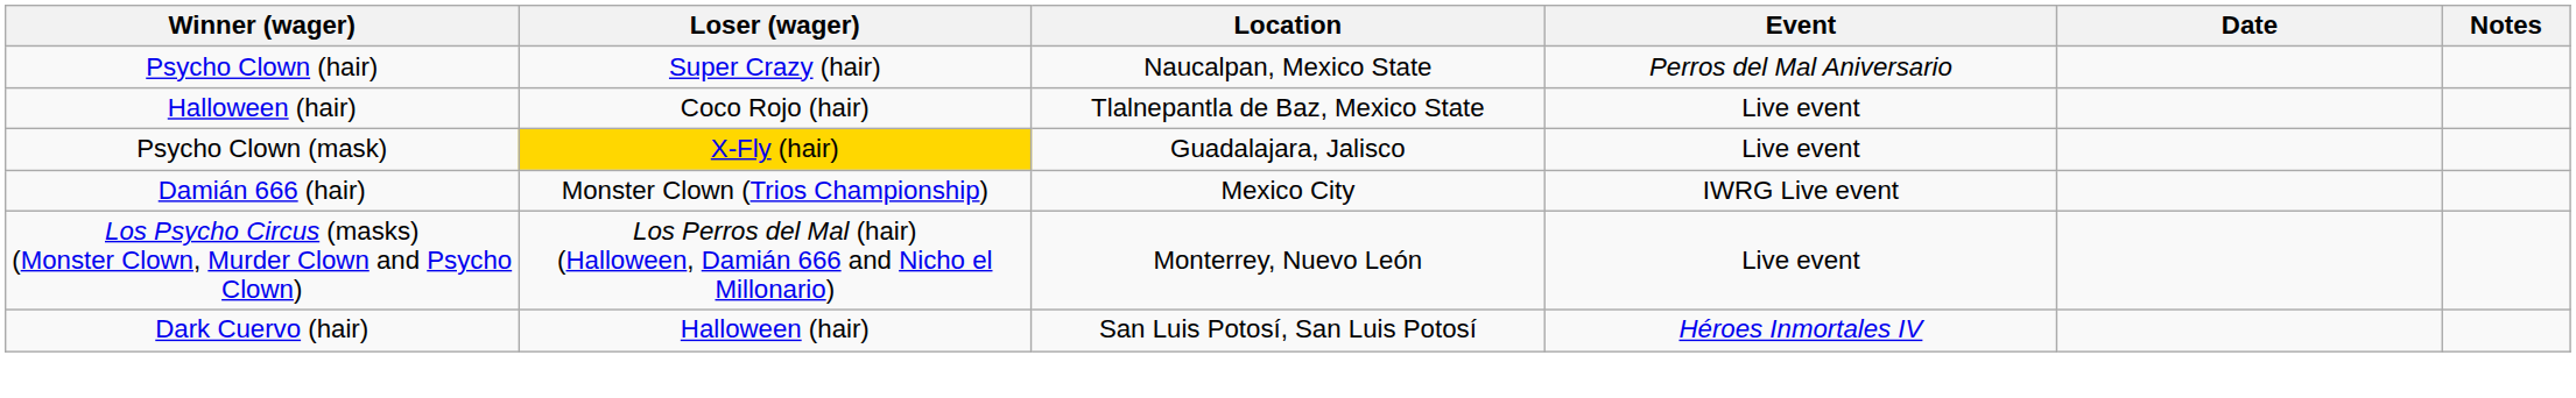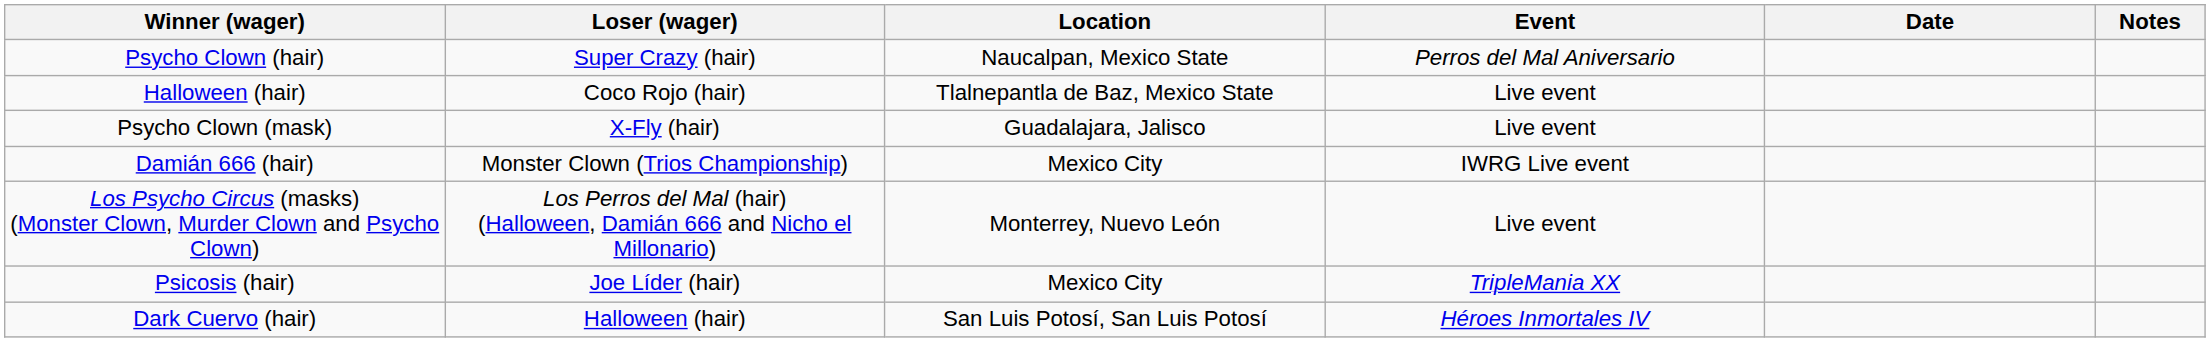Psycho Clown (mask) | Loser (wager): gold background -> no background
+ row: Psicosis (hair) | Joe Líder (hair) | Mexico City | TripleMania XX
